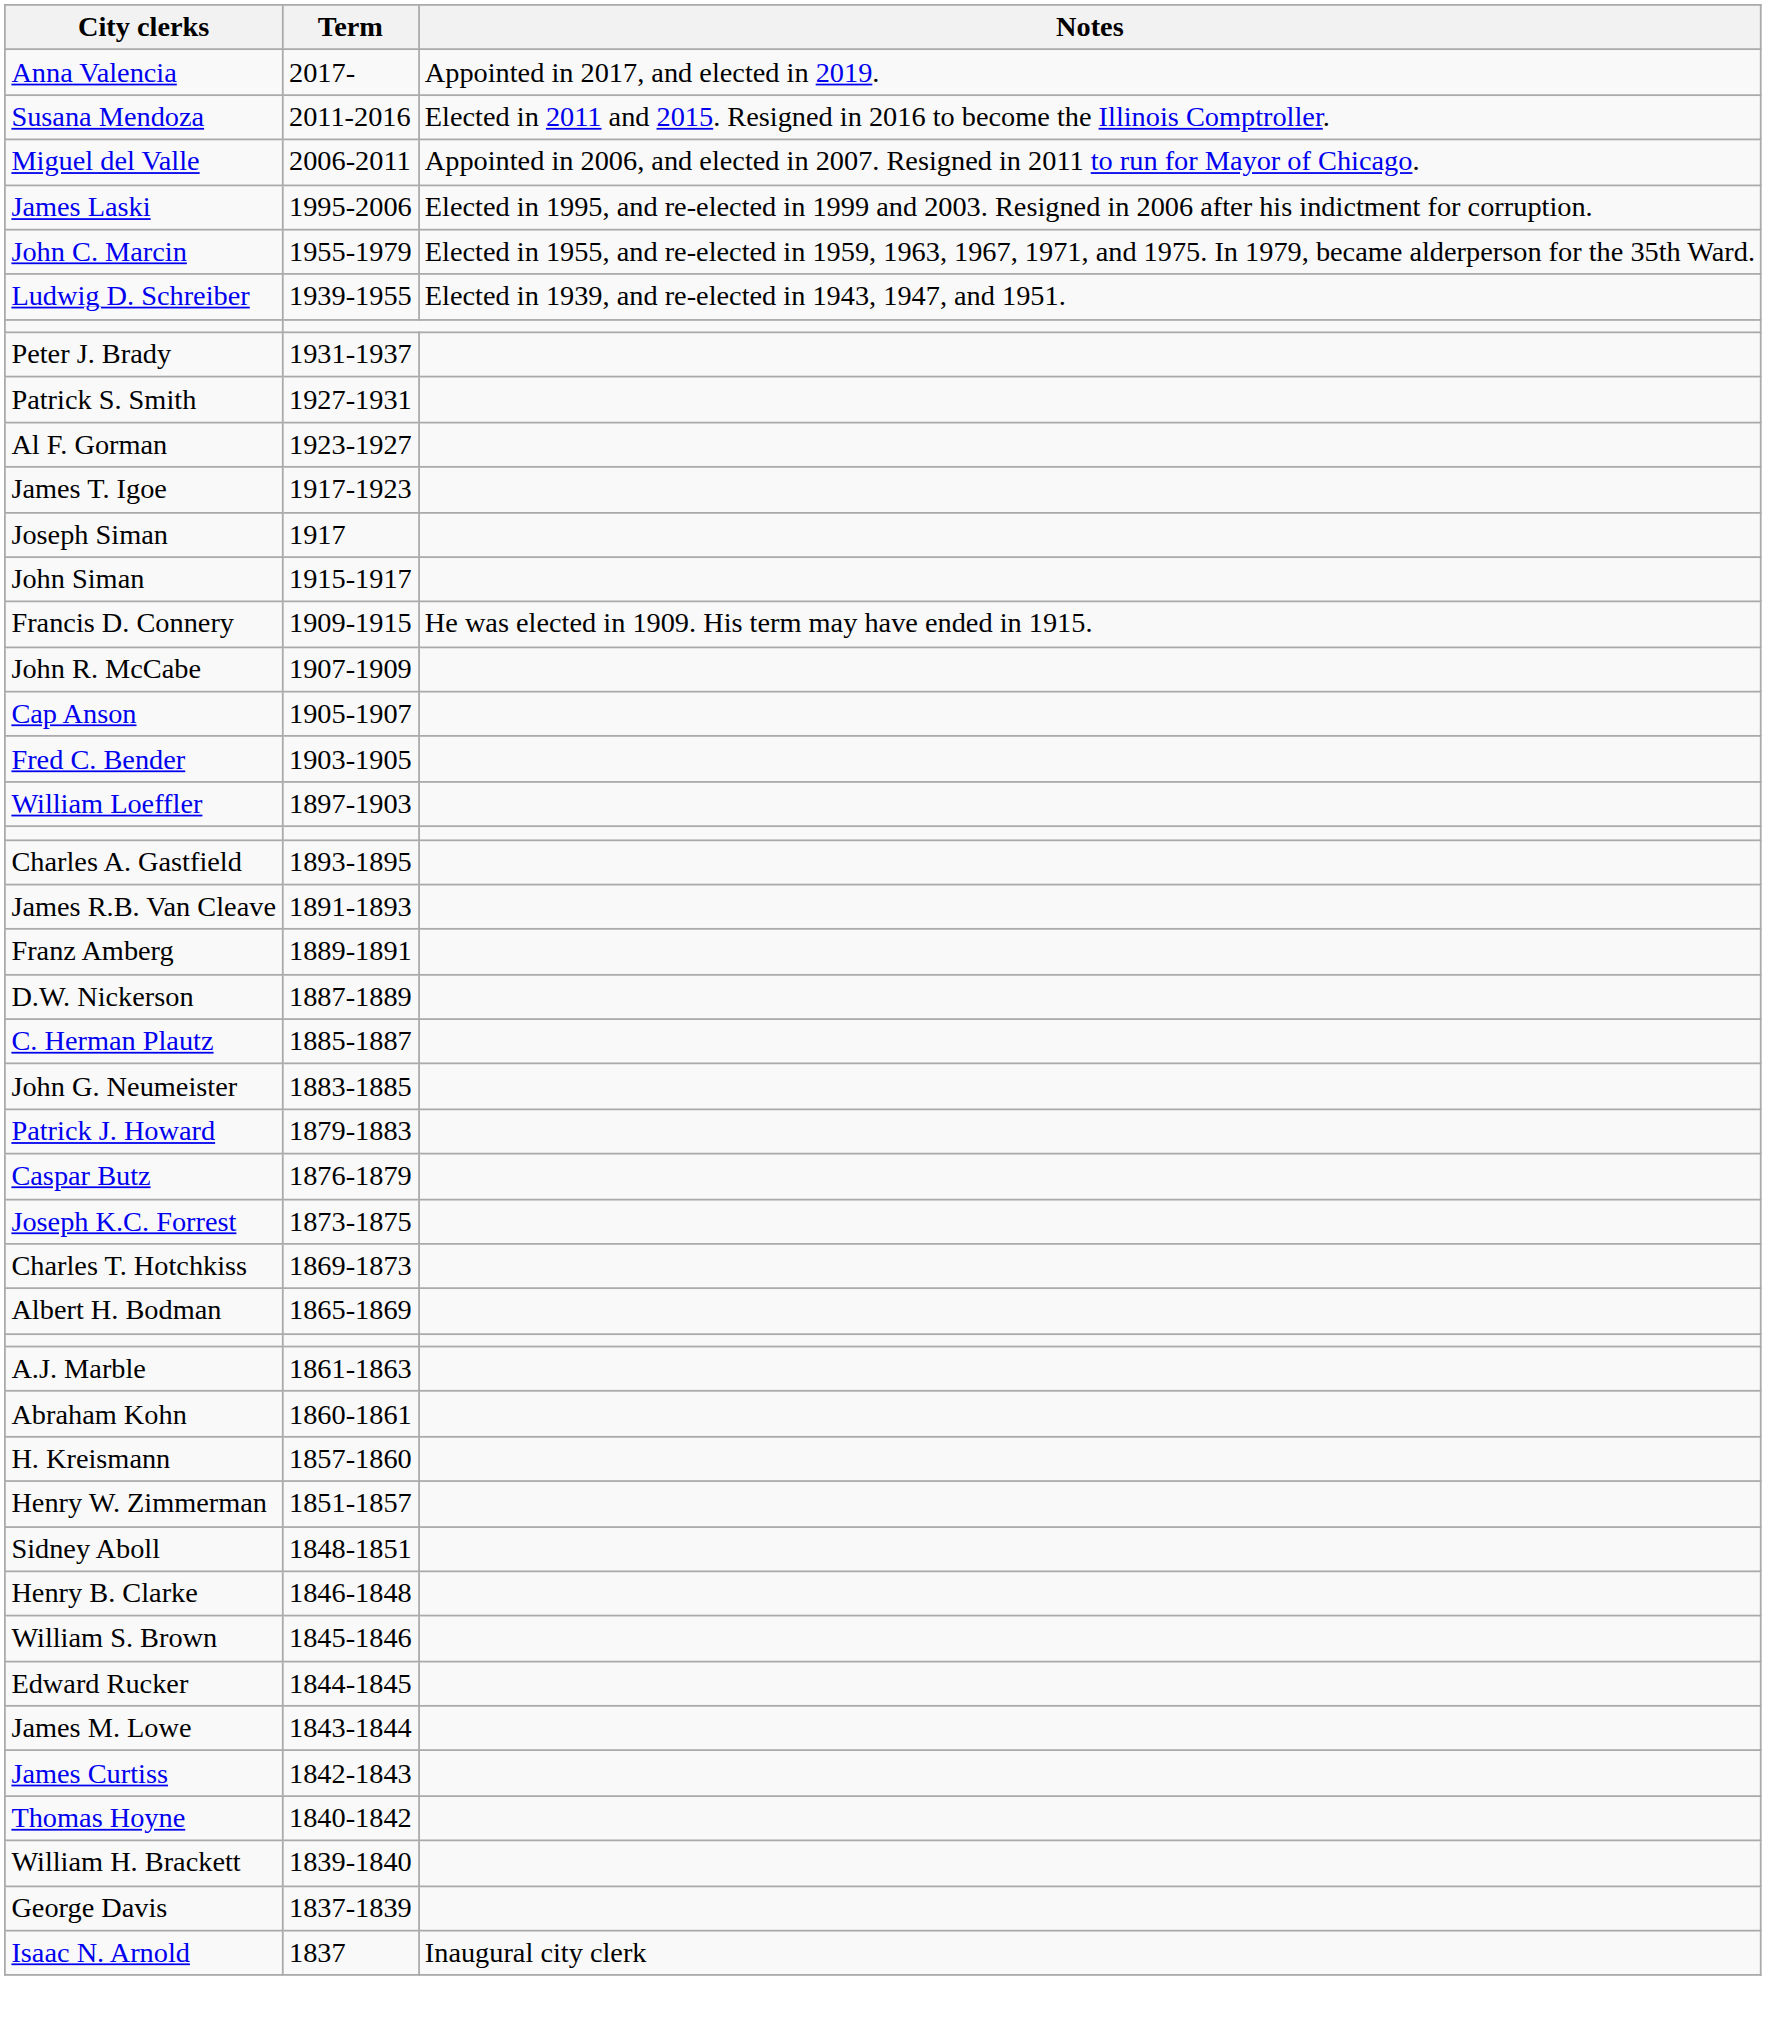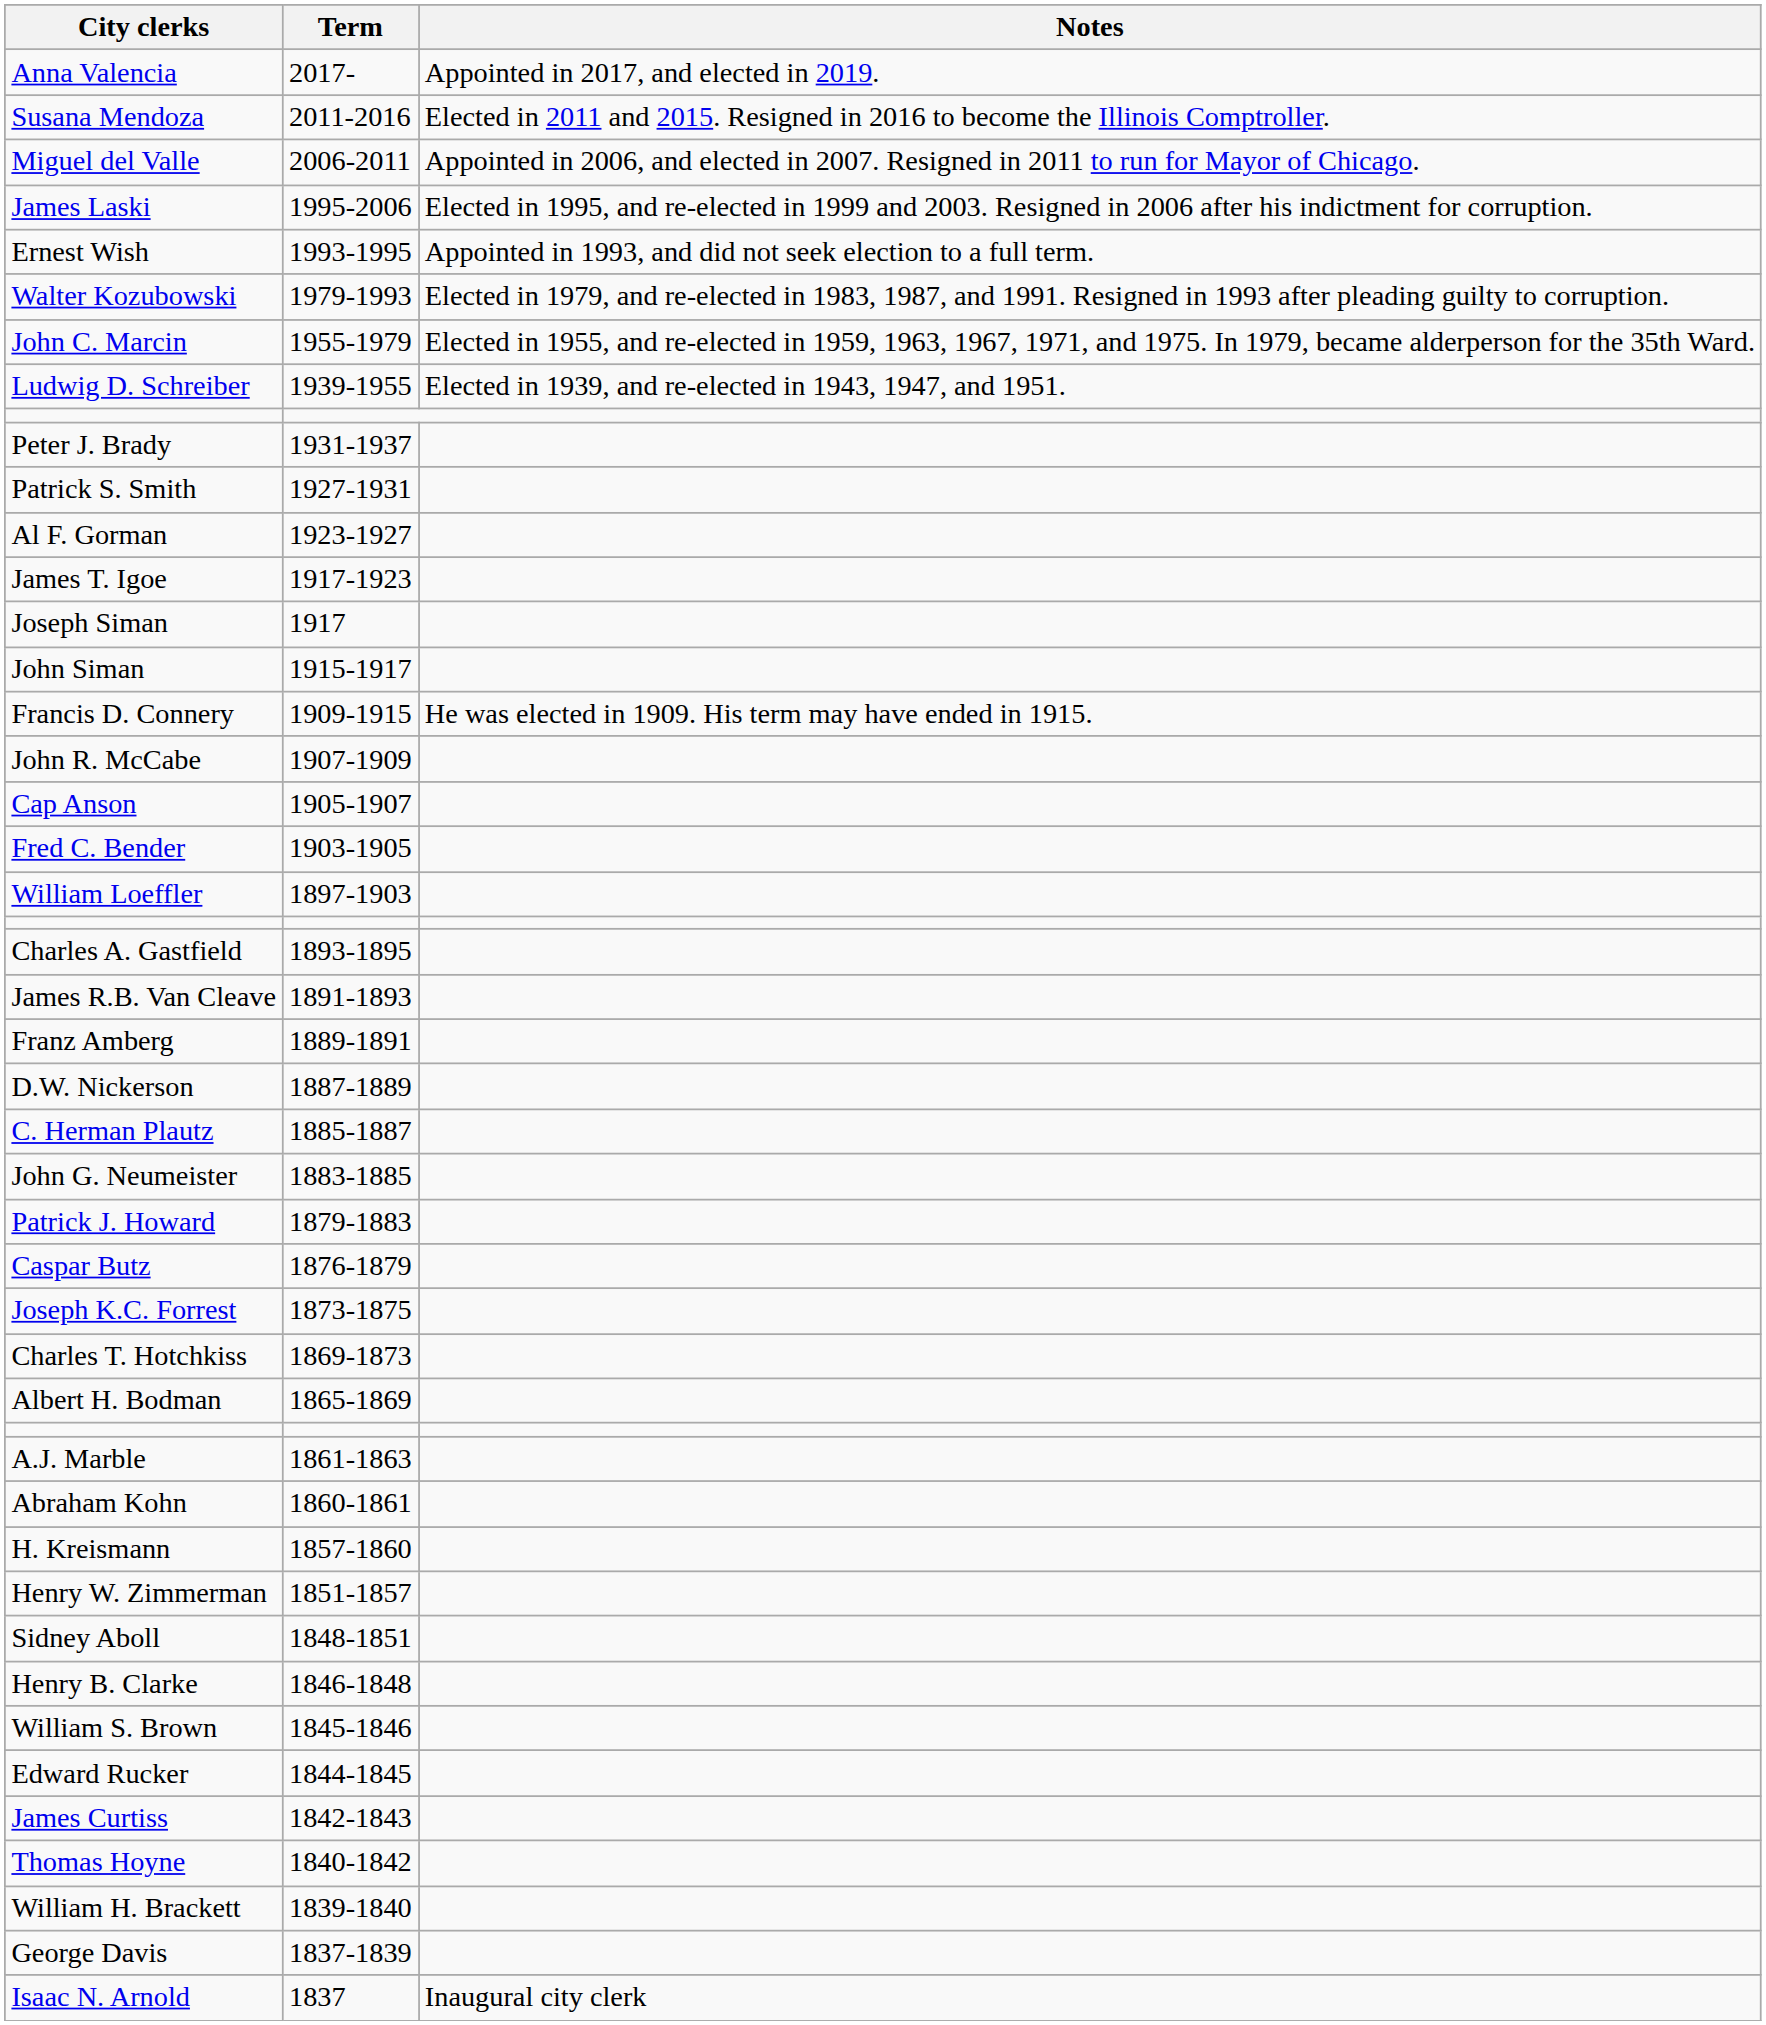+ row: Ernest Wish | 1993-1995 | Appointed in 1993, and did not seek election to a full term.
+ row: Walter Kozubowski | 1979-1993 | Elected in 1979, and re-elected in 1983, 1987, and 1991. Resigned in 1993 after pleading guilty to corruption.
- row: James M. Lowe | 1843-1844
